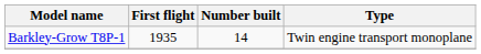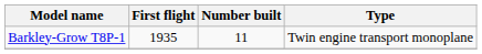Barkley-Grow T8P-1 | Number built: 14 -> 11
